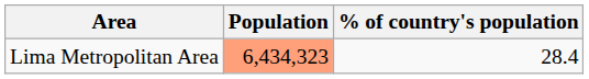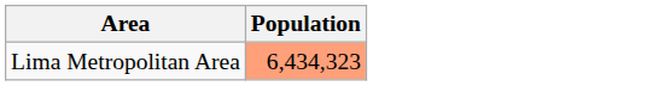- column: % of country's population | 28.4
